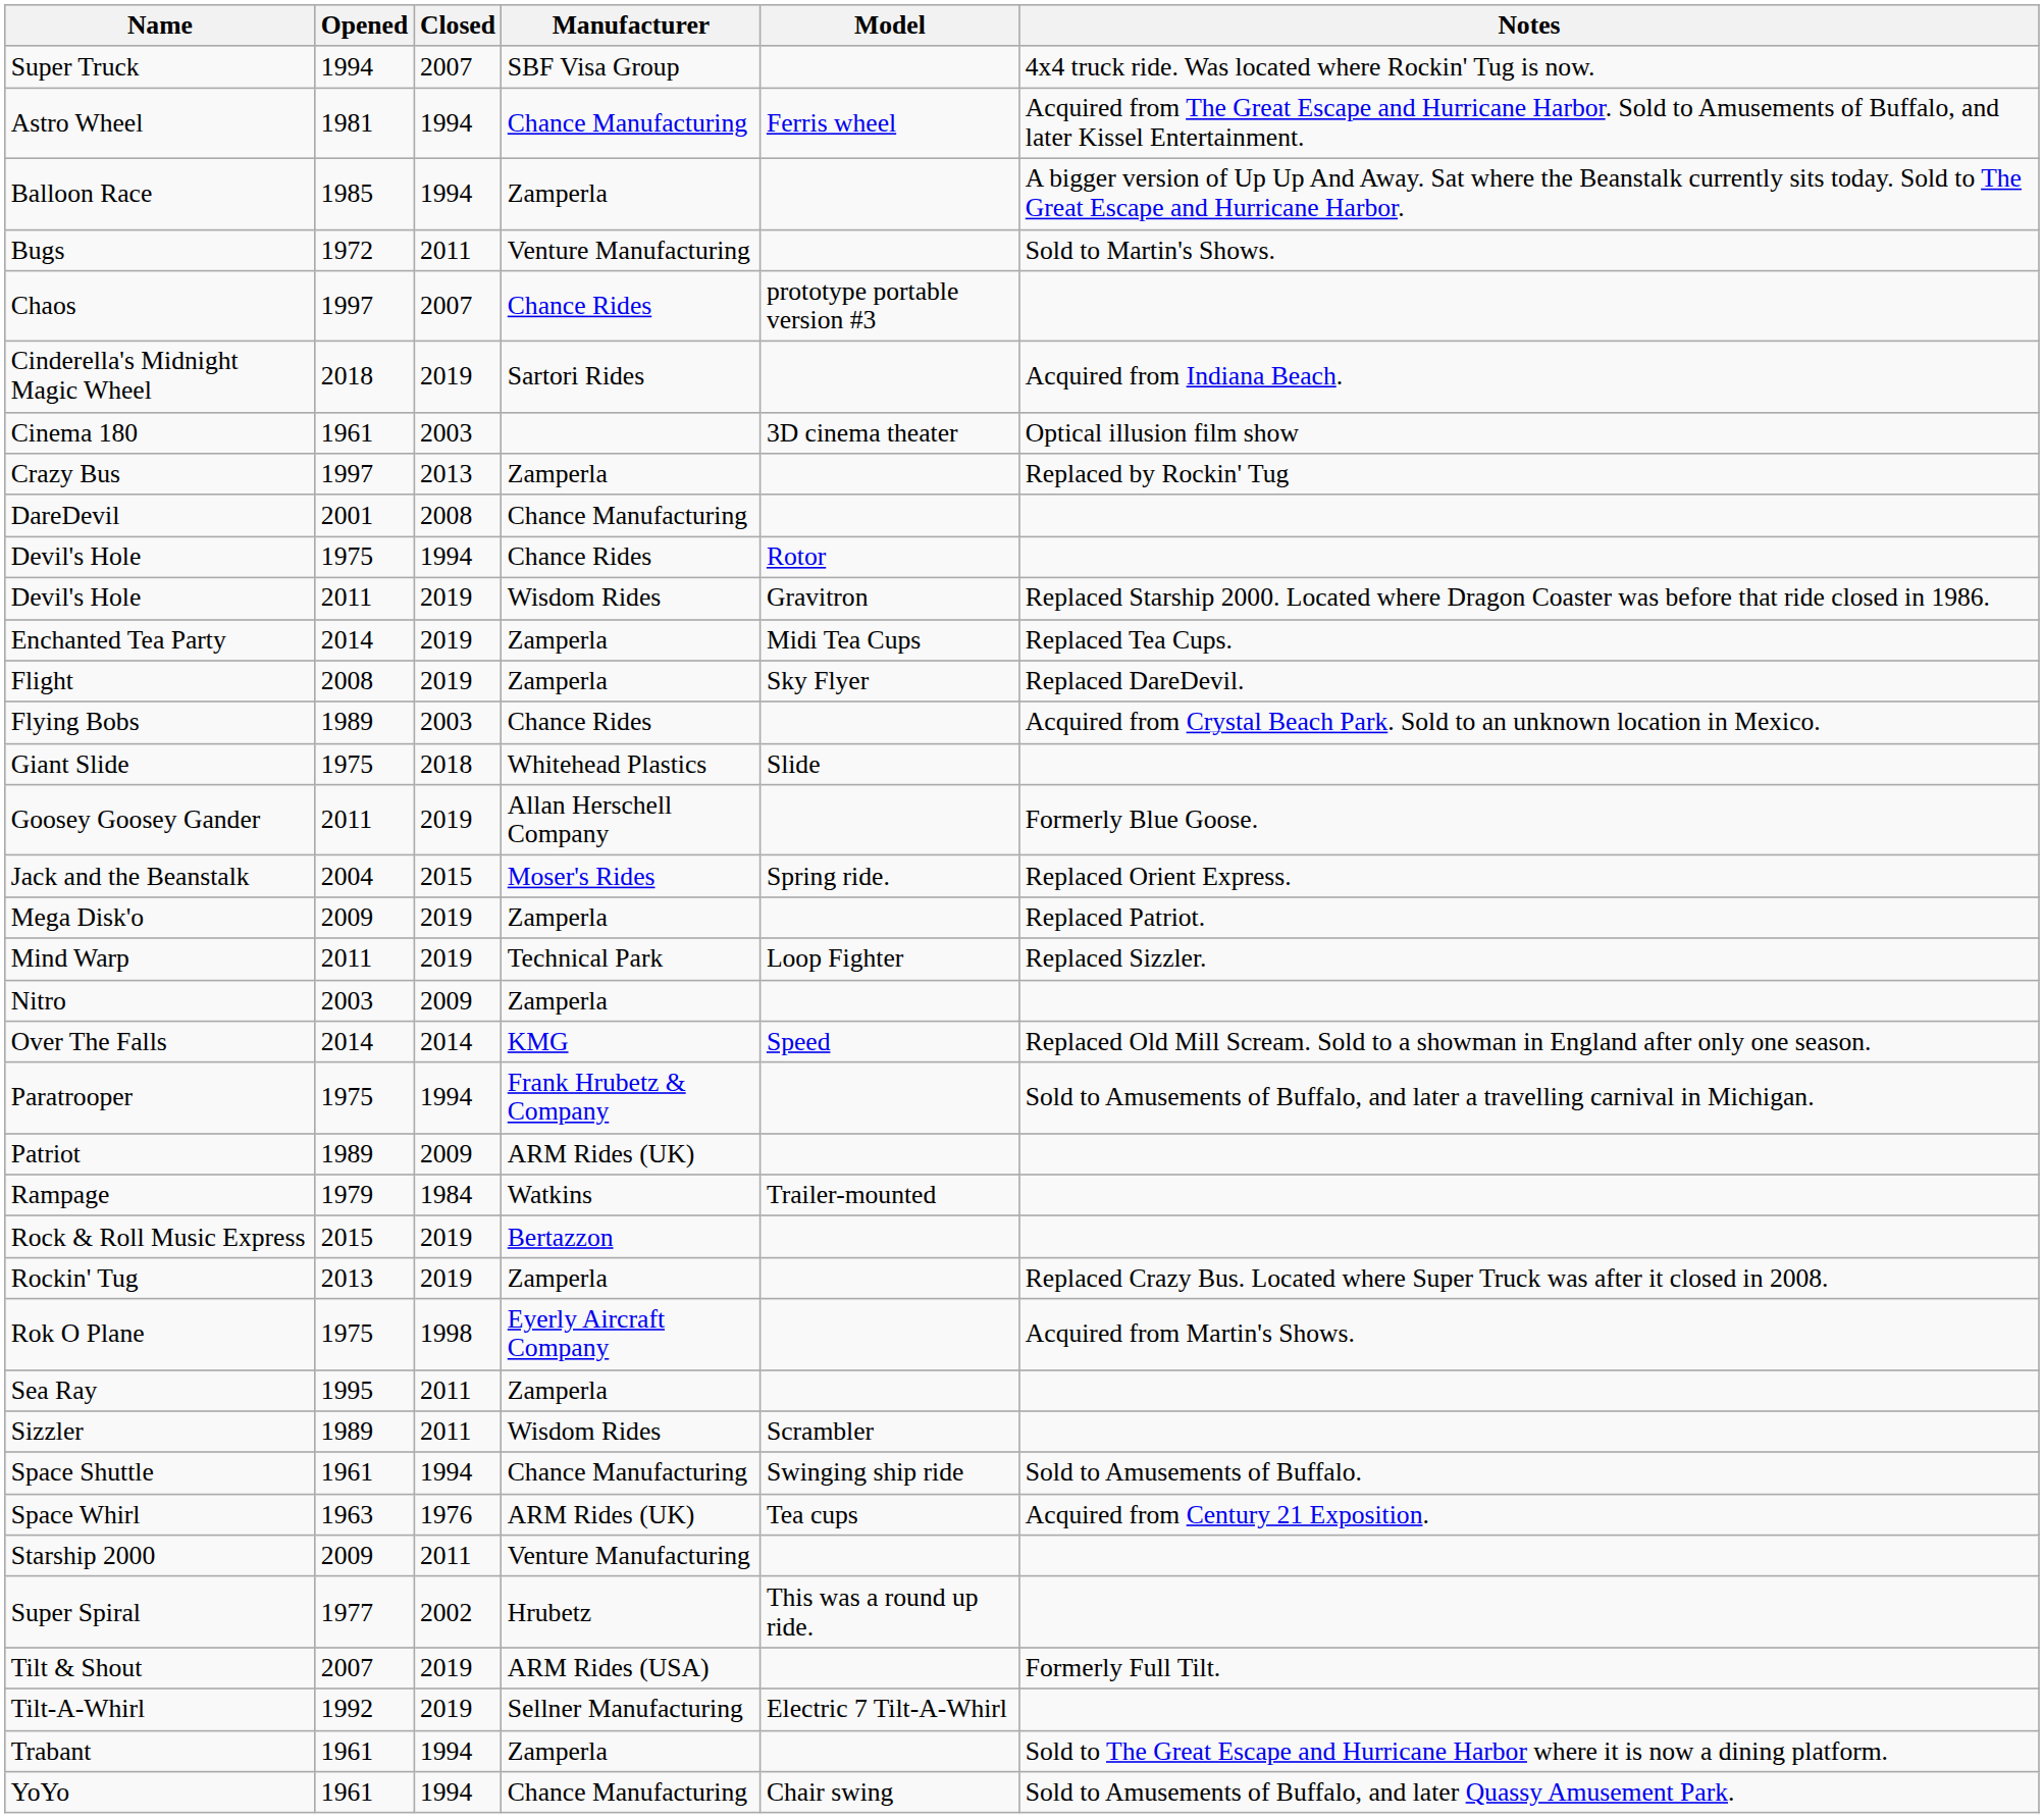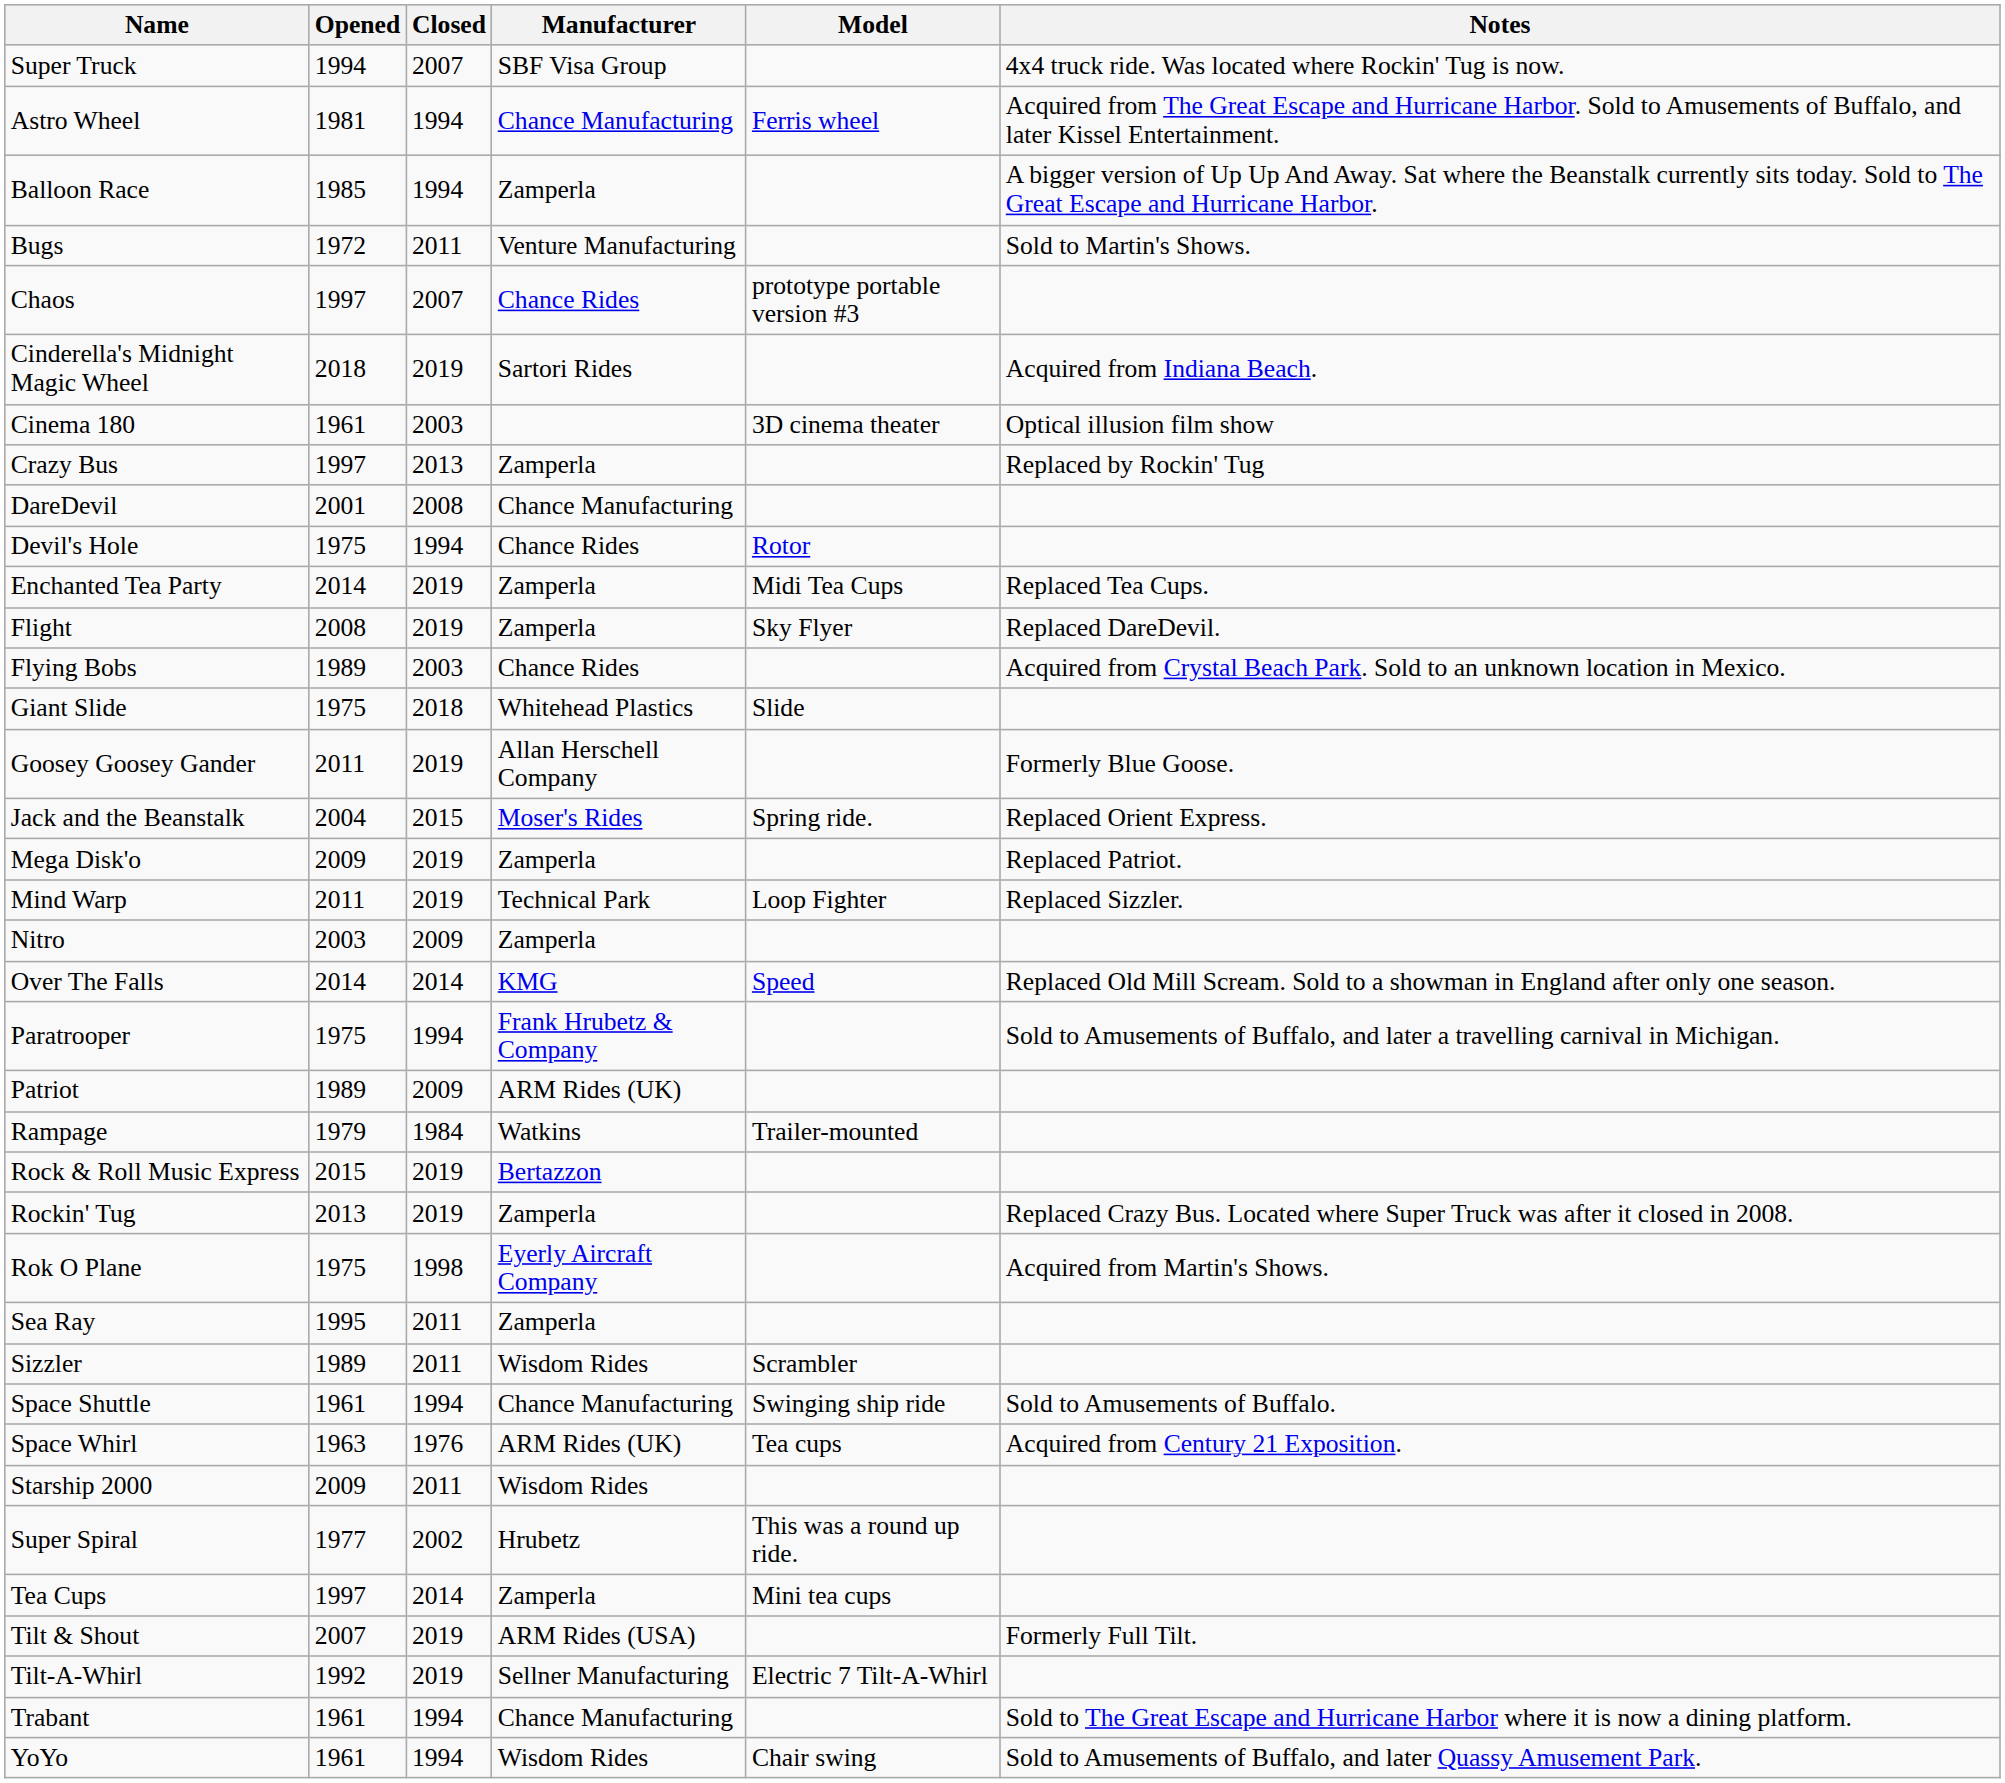- row: Devil's Hole | 2011 | 2019 | Wisdom Rides | Gravitron | Replaced Starship 2000. Located where Dragon Coaster was before that ride closed in 1986.
Starship 2000 | Manufacturer: Venture Manufacturing -> Wisdom Rides
+ row: Tea Cups | 1997 | 2014 | Zamperla | Mini tea cups
Trabant | Manufacturer: Zamperla -> Chance Manufacturing
YoYo | Manufacturer: Chance Manufacturing -> Wisdom Rides
